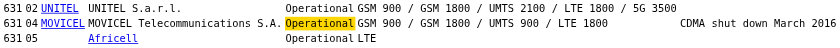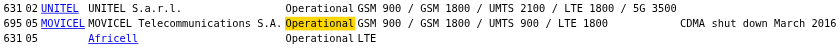MOVICEL | column 1: 631 -> 695
MOVICEL | column 2: 04 -> 05
